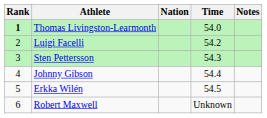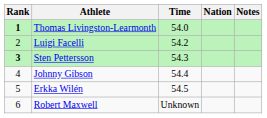columns swapped: Nation <-> Time
Sten Pettersson | Rank: normal -> bold
